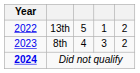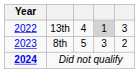13th | column 3: 5 -> 4
13th | column 4: no background -> lightgrey background
13th | column 5: 2 -> 3
8th | column 3: 4 -> 5
